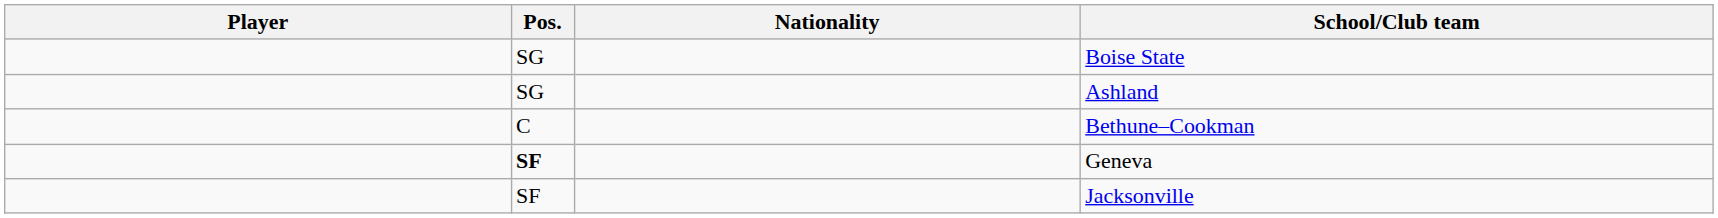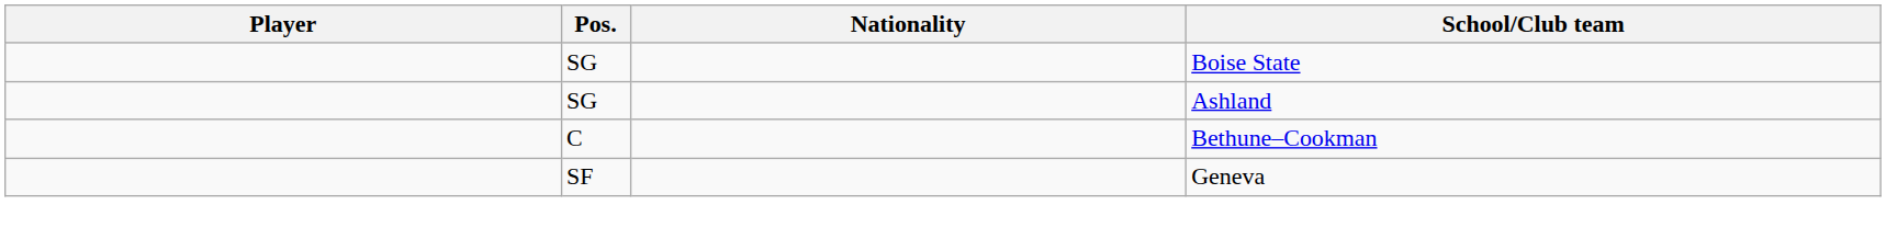Geneva | Pos.: bold -> normal
- row: SF | Jacksonville
